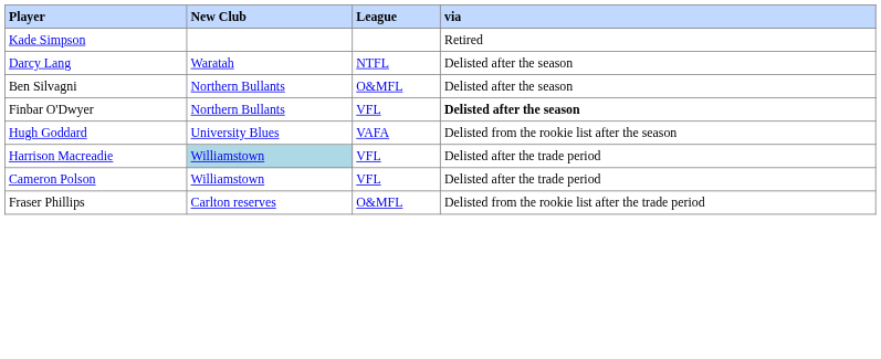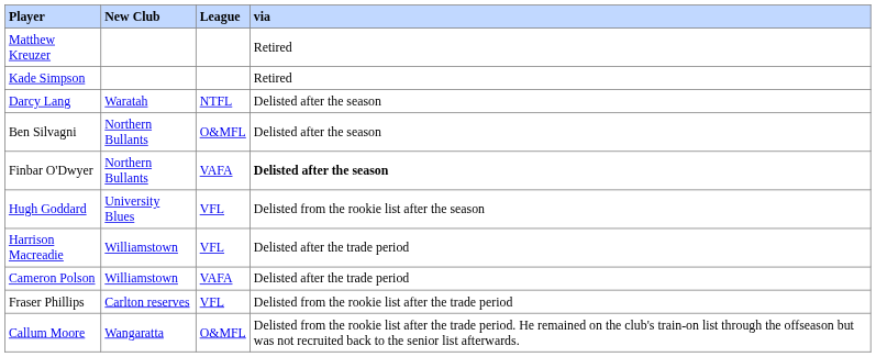+ row: Matthew Kreuzer | Retired
Finbar O'Dwyer | League: VFL -> VAFA
Hugh Goddard | League: VAFA -> VFL
Harrison Macreadie | New Club: lightblue background -> no background
Cameron Polson | League: VFL -> VAFA
Fraser Phillips | League: O&MFL -> VFL
+ row: Callum Moore | Wangaratta | O&MFL | Delisted from the rookie list after the trade period. He remained on the club's train-on list through the offseason but was not recruited back to the senior list afterwards.
